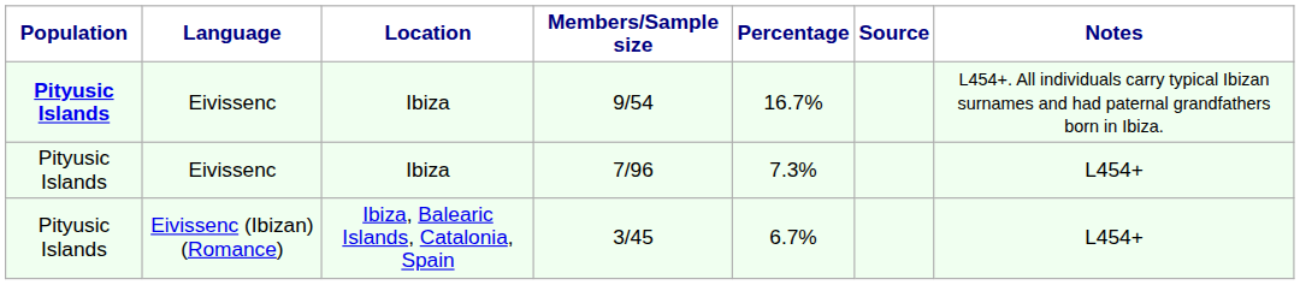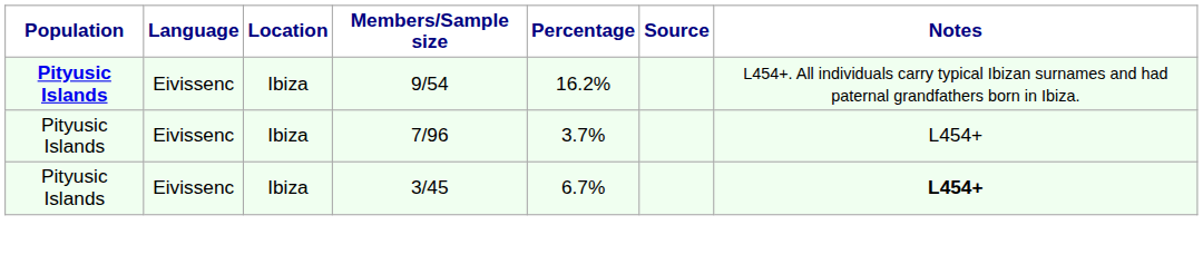9/54 | Percentage: 16.7% -> 16.2%
7/96 | Percentage: 7.3% -> 3.7%
3/45 | Language: Eivissenc (Ibizan) (Romance) -> Eivissenc
3/45 | Location: Ibiza, Balearic Islands, Catalonia, Spain -> Ibiza
3/45 | Notes: normal -> bold
